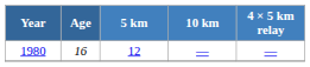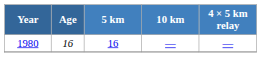1980 | 5 km: 12 -> 16
